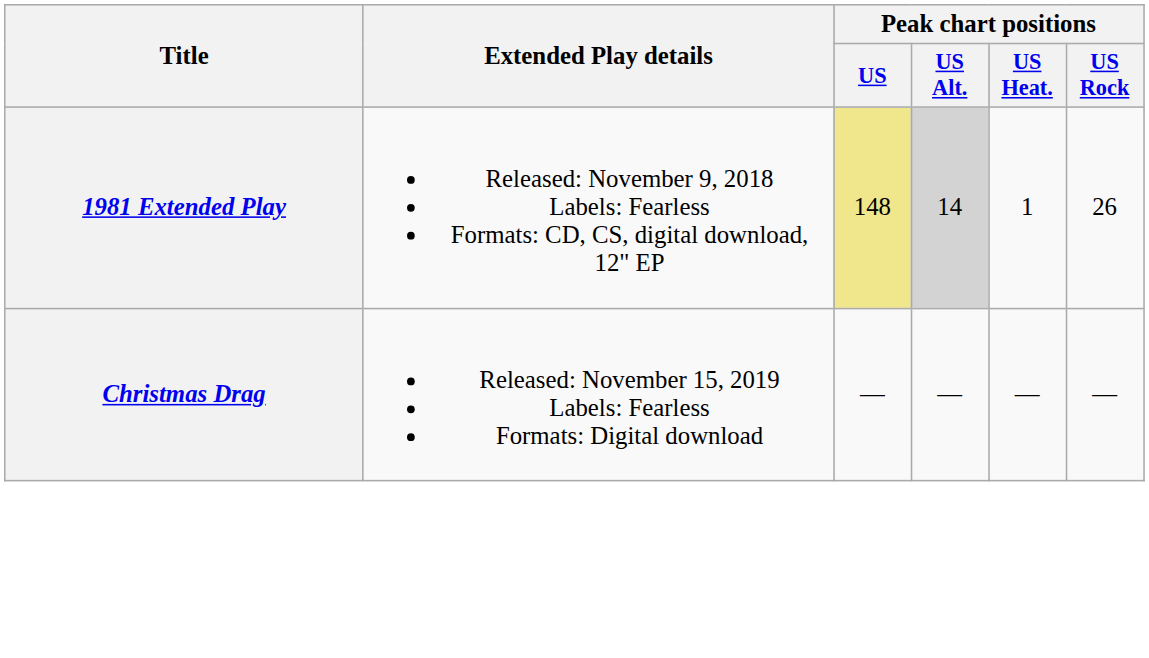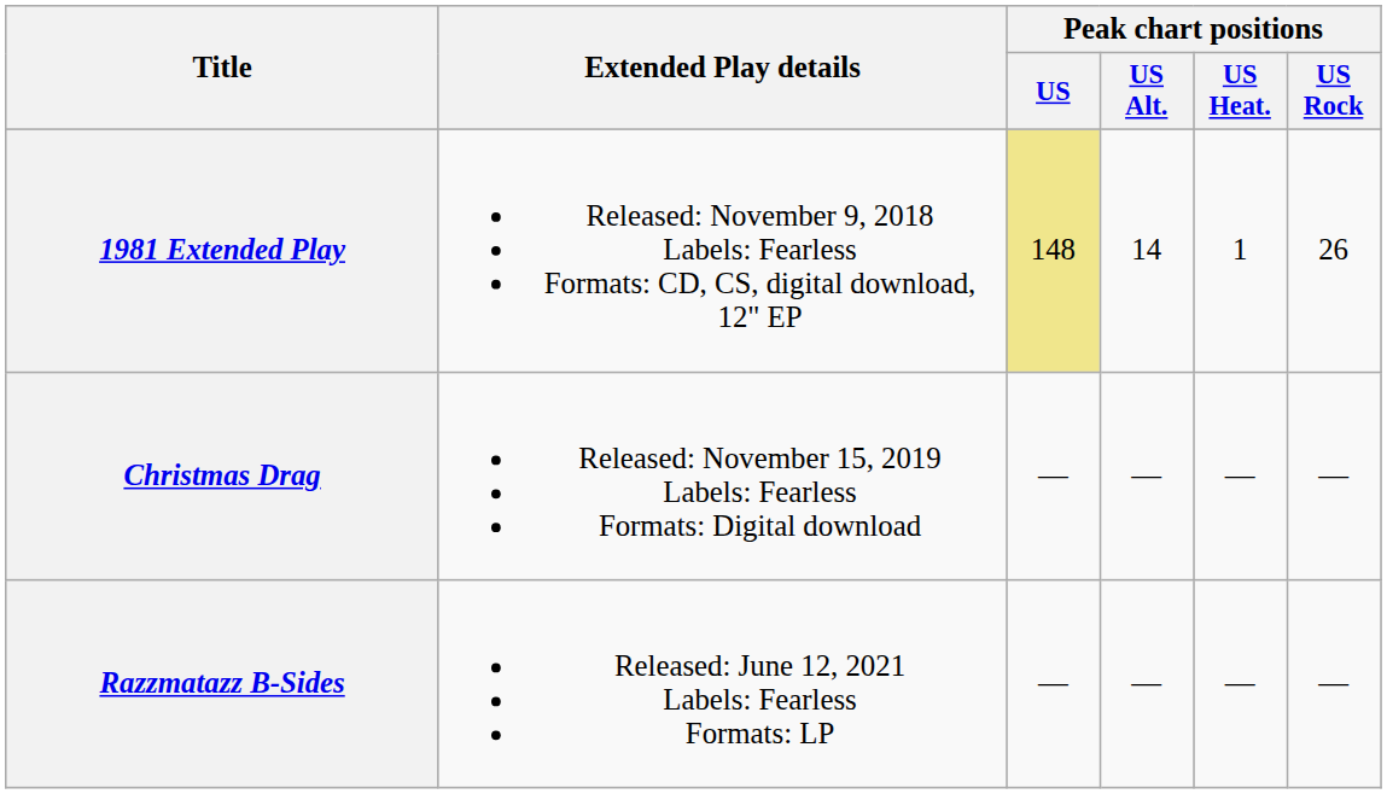1981 Extended Play | Peak chart positions / US Alt.: lightgrey background -> no background
+ row: Razzmatazz B-Sides | Released: June 12, 2021 Labels: Fearless Formats: LP | — | — | — | —
